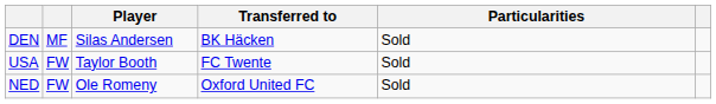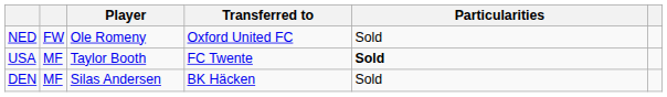rows swapped: DEN <-> NED
USA | column 2: FW -> MF
USA | Particularities: normal -> bold
